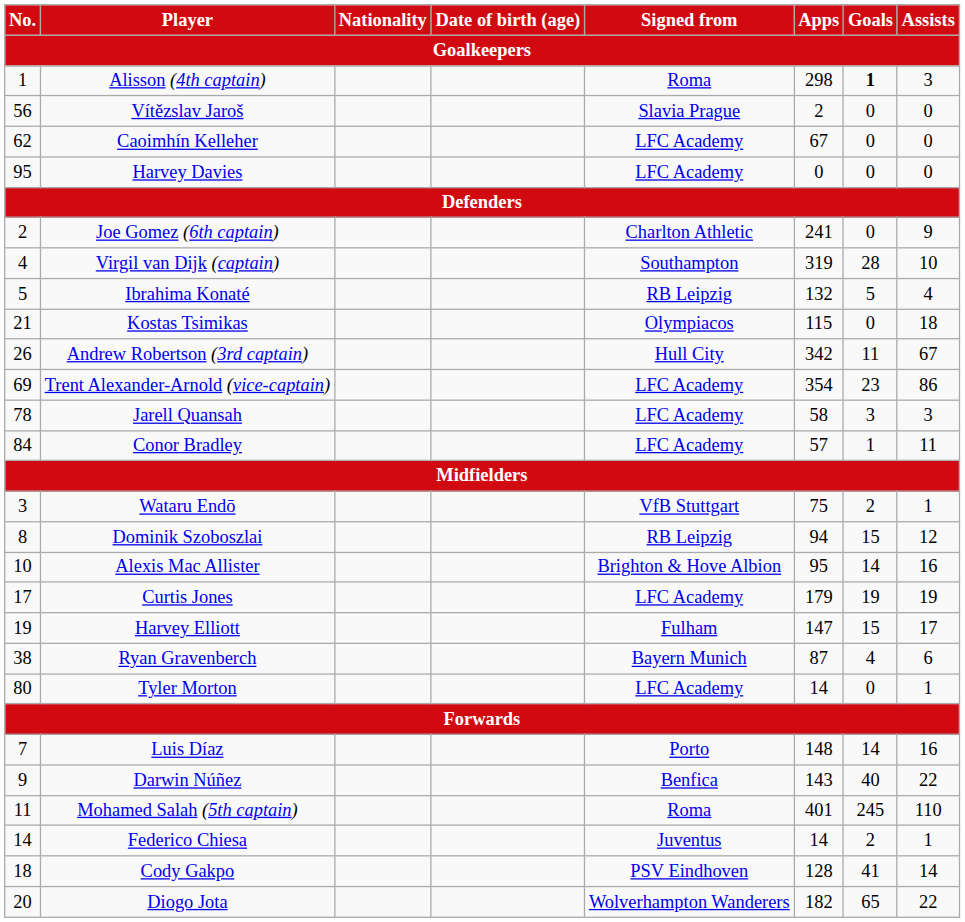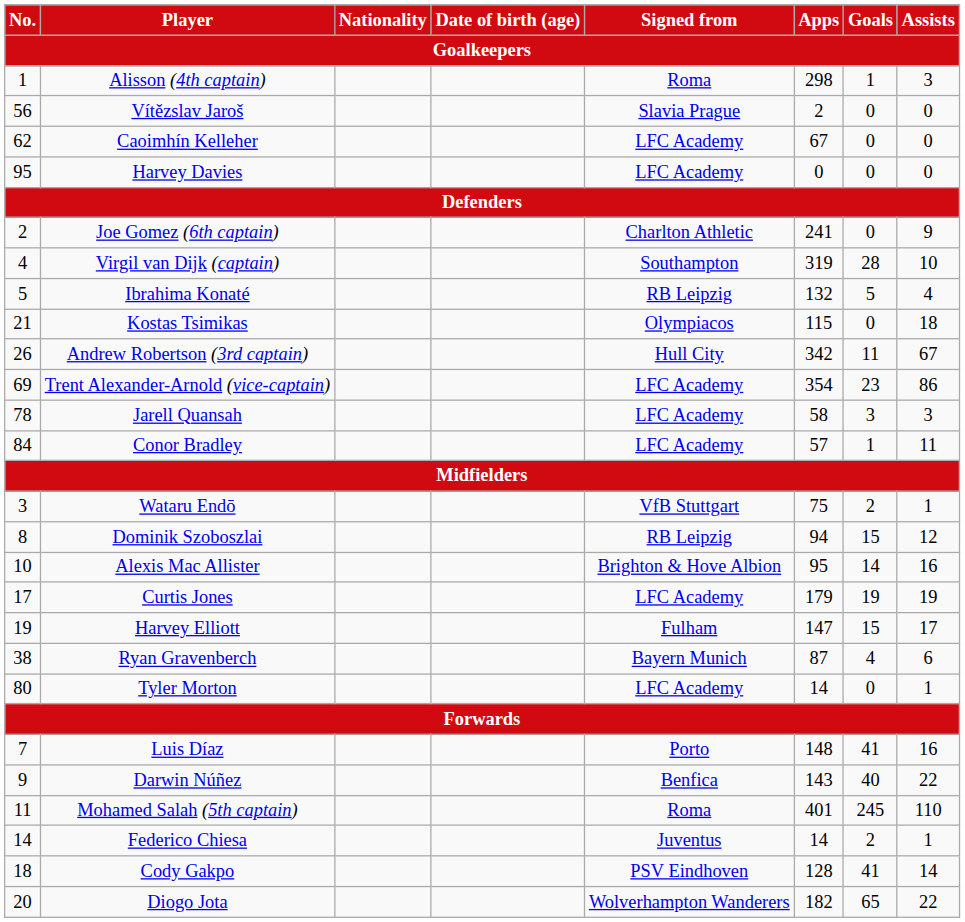Alisson (4th captain) | Goals: bold -> normal
Luis Díaz | Goals: 14 -> 41
